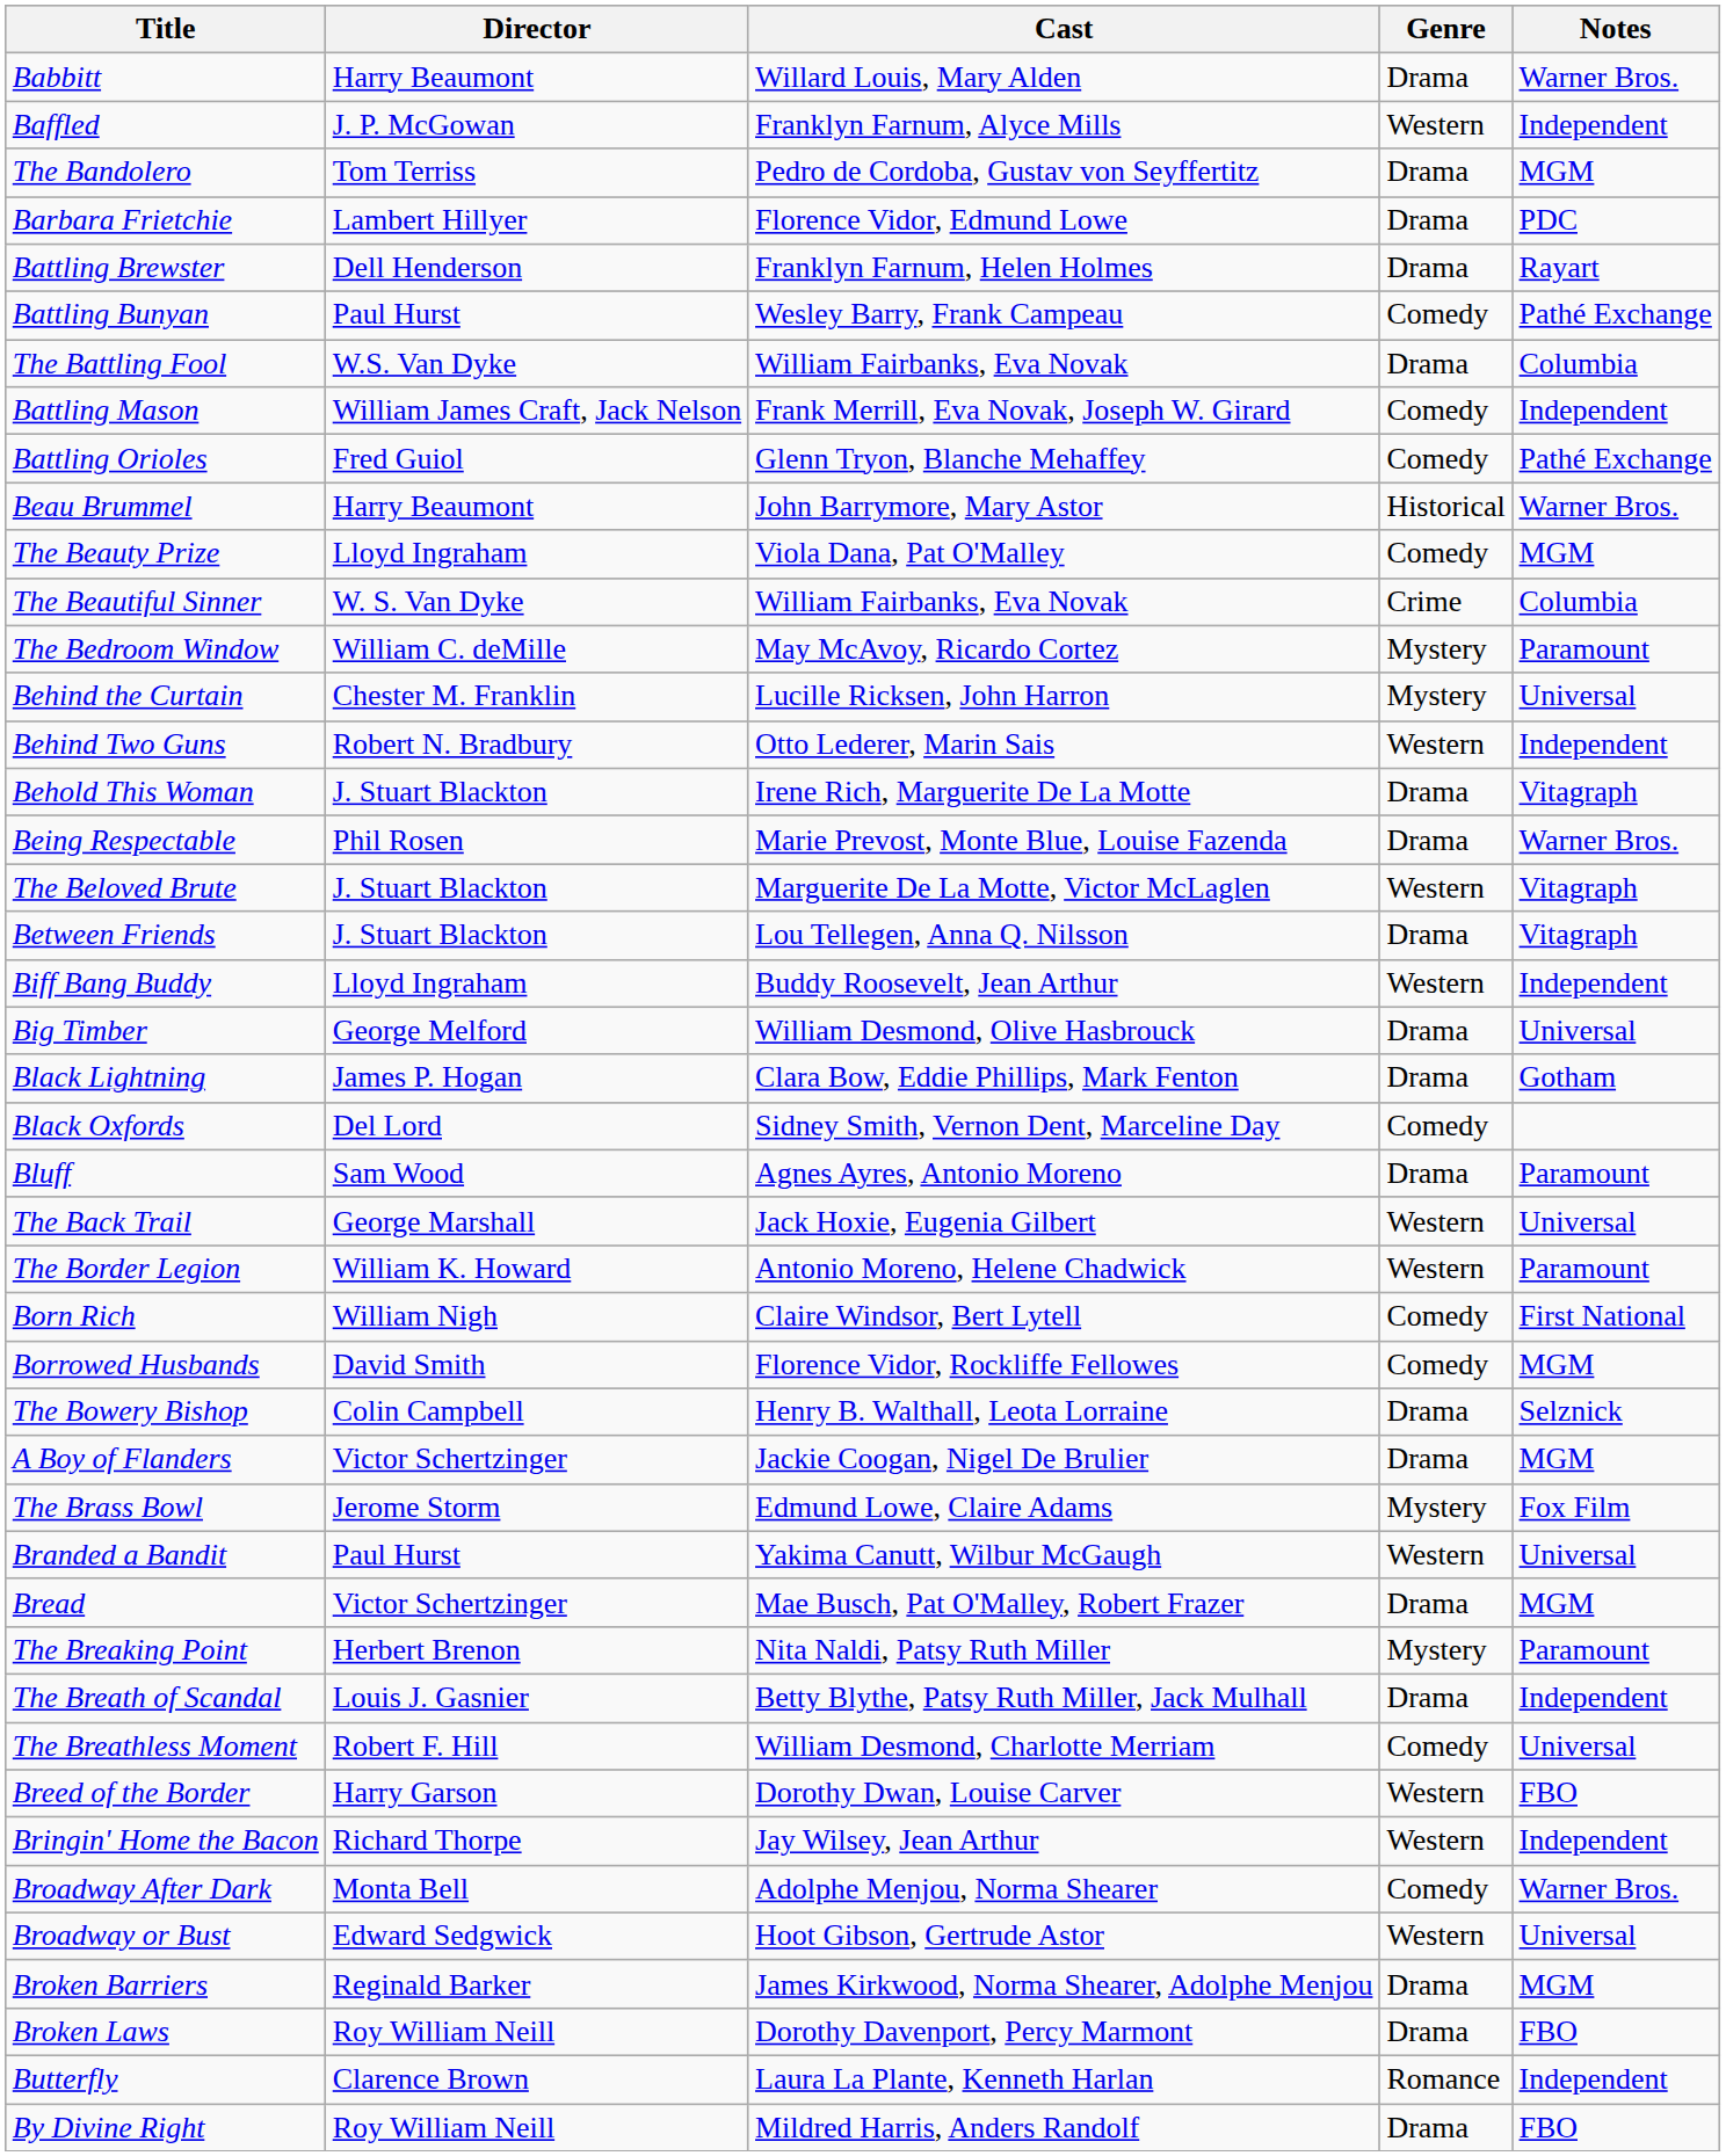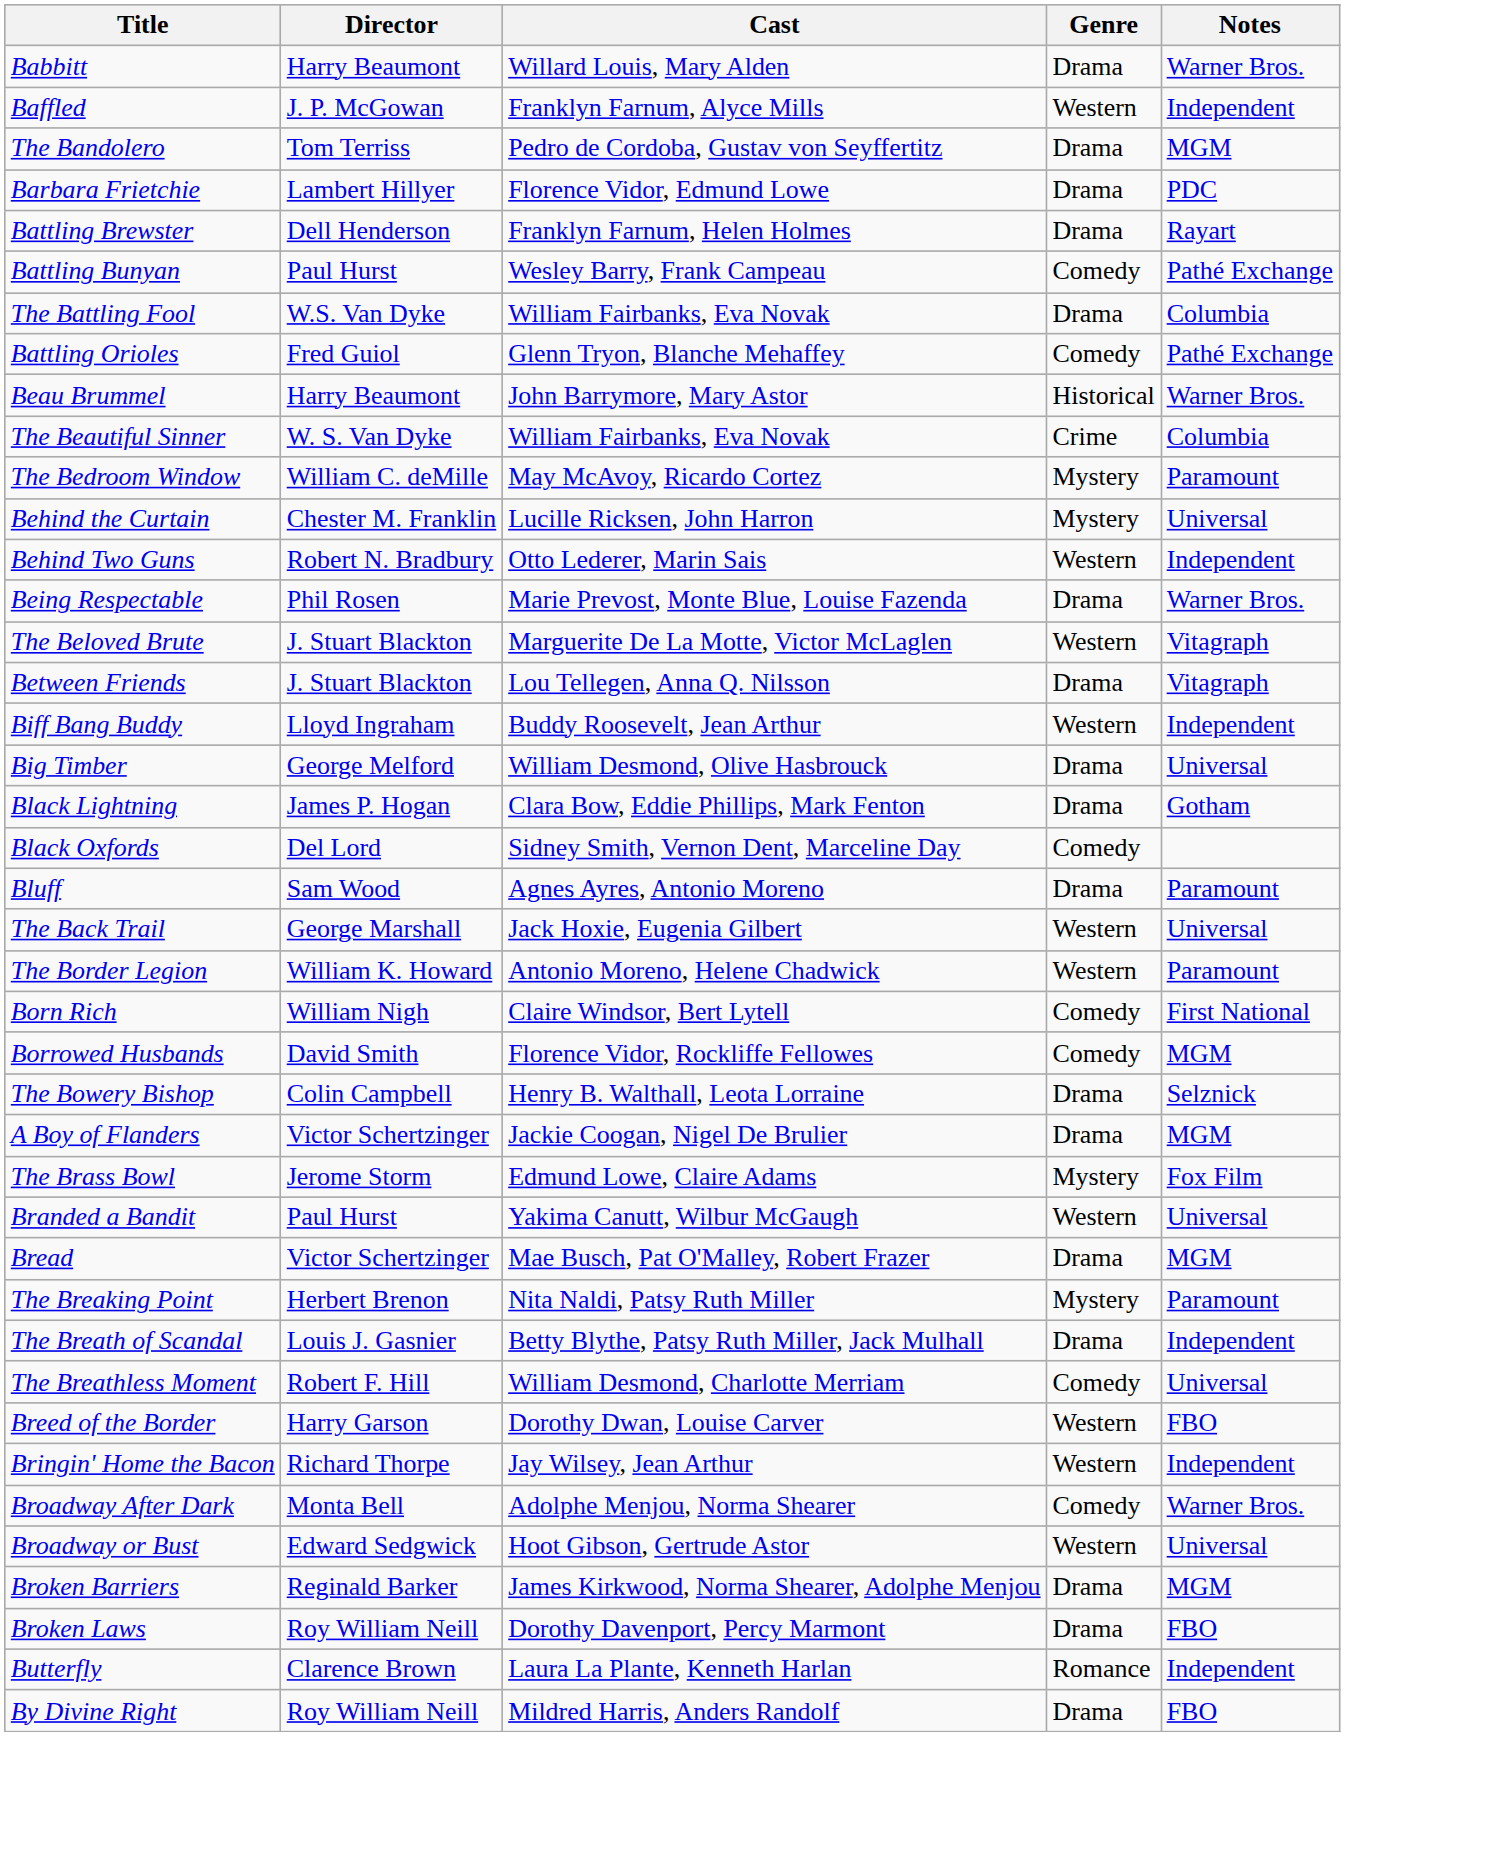- row: Battling Mason | William James Craft, Jack Nelson | Frank Merrill, Eva Novak, Joseph W. Girard | Comedy | Independent
- row: The Beauty Prize | Lloyd Ingraham | Viola Dana, Pat O'Malley | Comedy | MGM
- row: Behold This Woman | J. Stuart Blackton | Irene Rich, Marguerite De La Motte | Drama | Vitagraph
